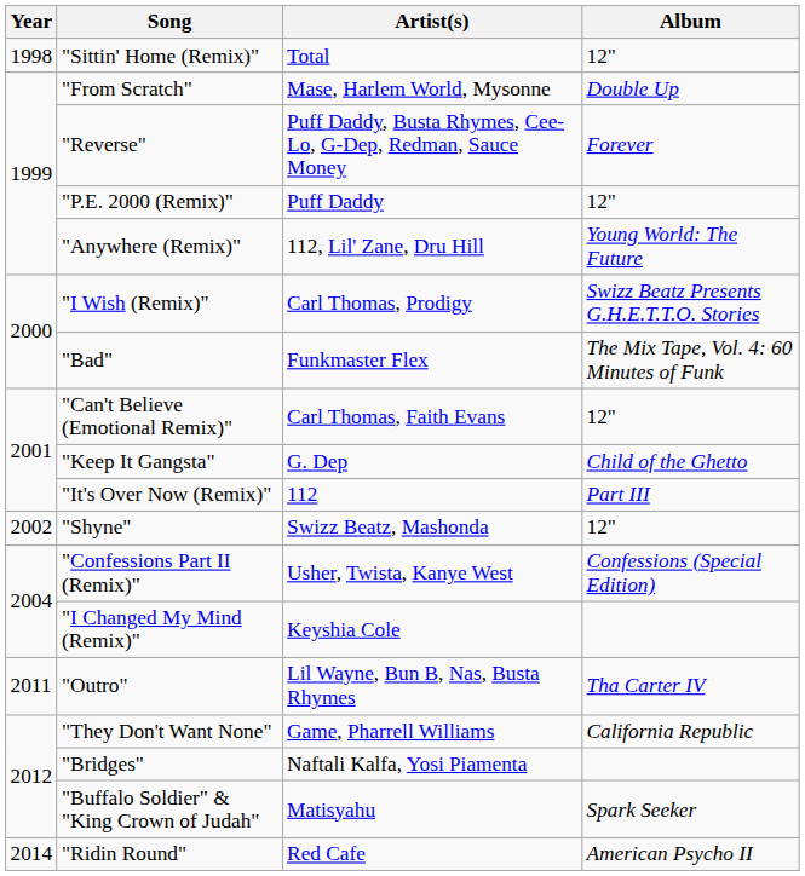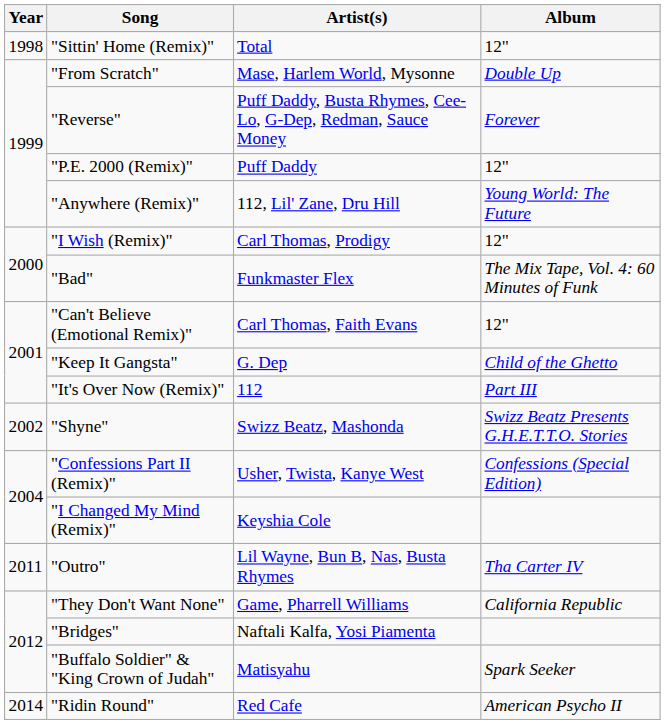"I Wish (Remix)" | Album: Swizz Beatz Presents G.H.E.T.T.O. Stories -> 12"
"Shyne" | Album: 12" -> Swizz Beatz Presents G.H.E.T.T.O. Stories
